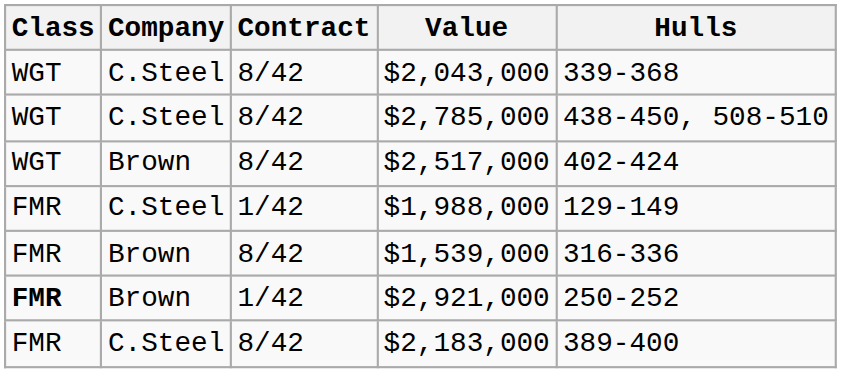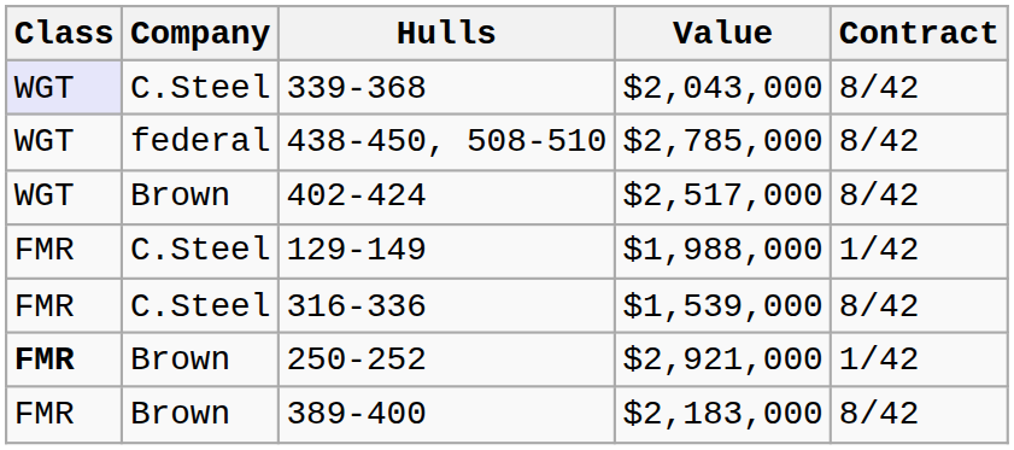columns swapped: Contract <-> Hulls
$2,043,000 | Class: no background -> lavender background
$2,785,000 | Company: C.Steel -> federal
$1,539,000 | Company: Brown -> C.Steel
$2,183,000 | Company: C.Steel -> Brown
